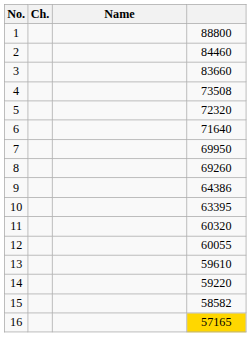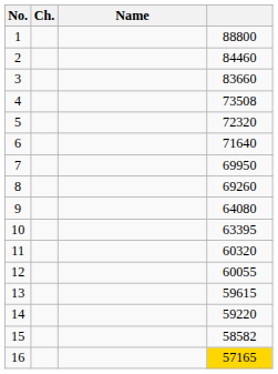9 | column 4: 64386 -> 64080
13 | column 4: 59610 -> 59615
